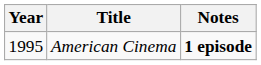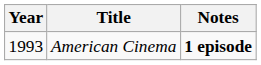American Cinema | Year: 1995 -> 1993
